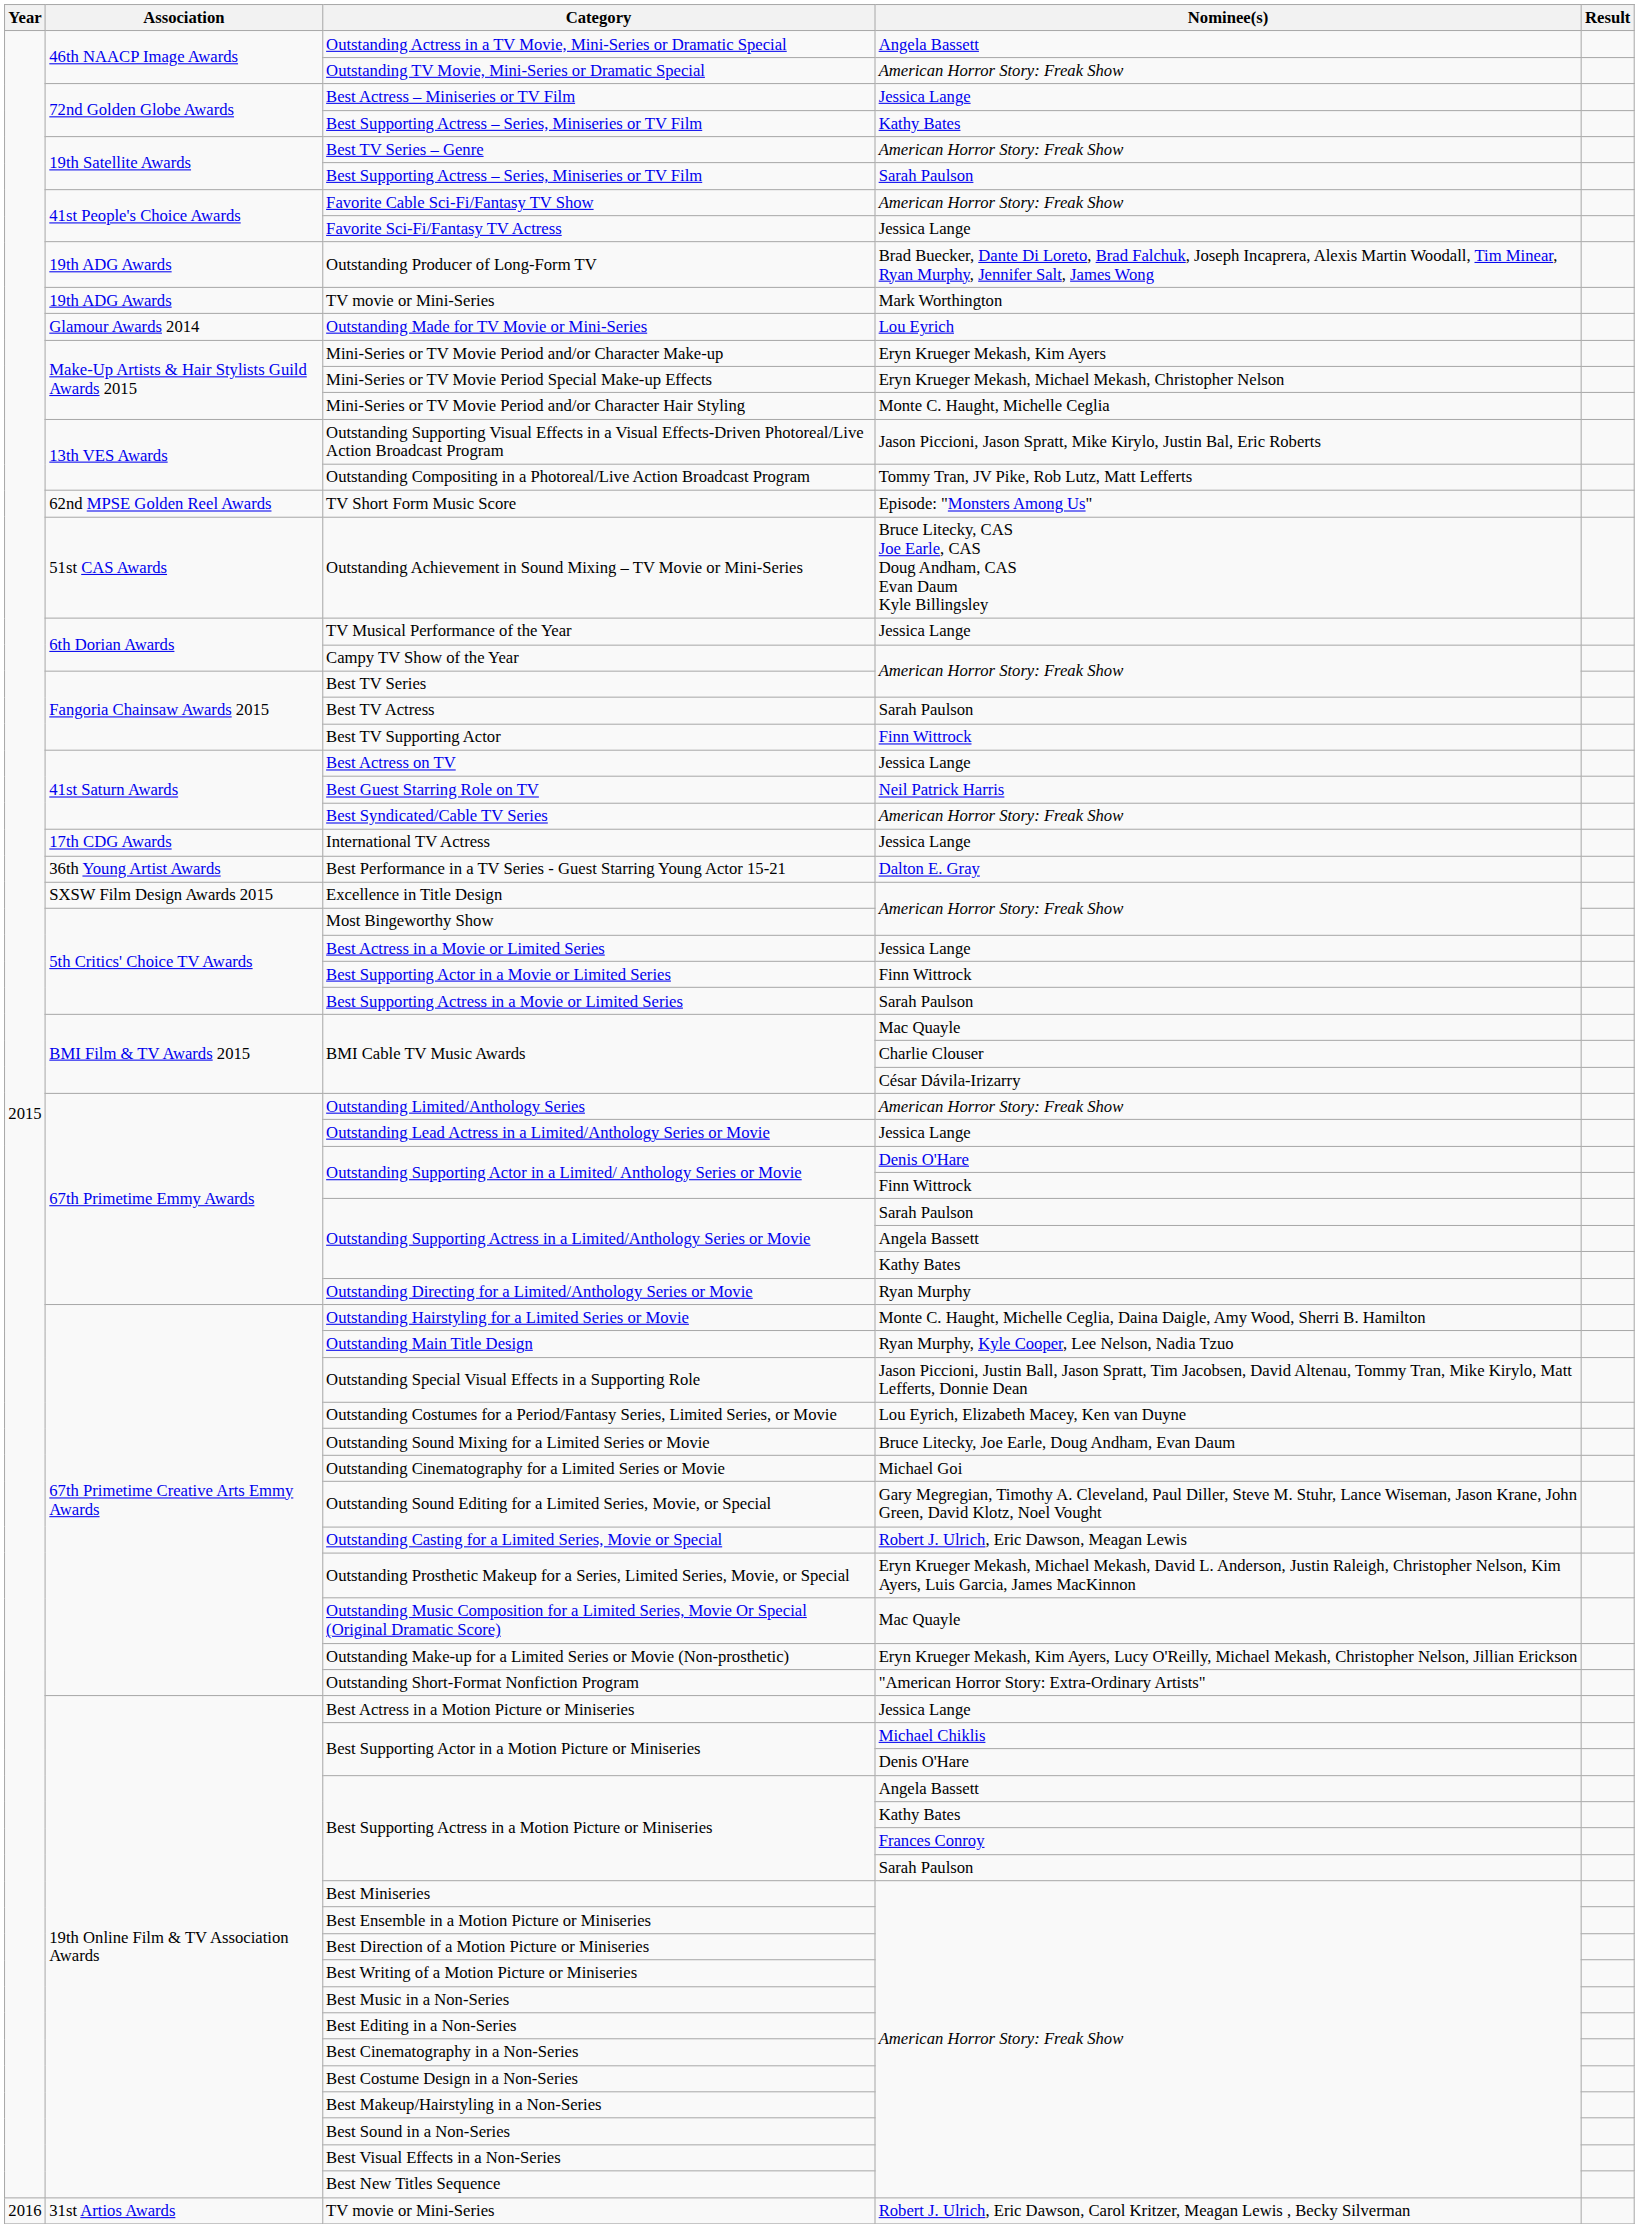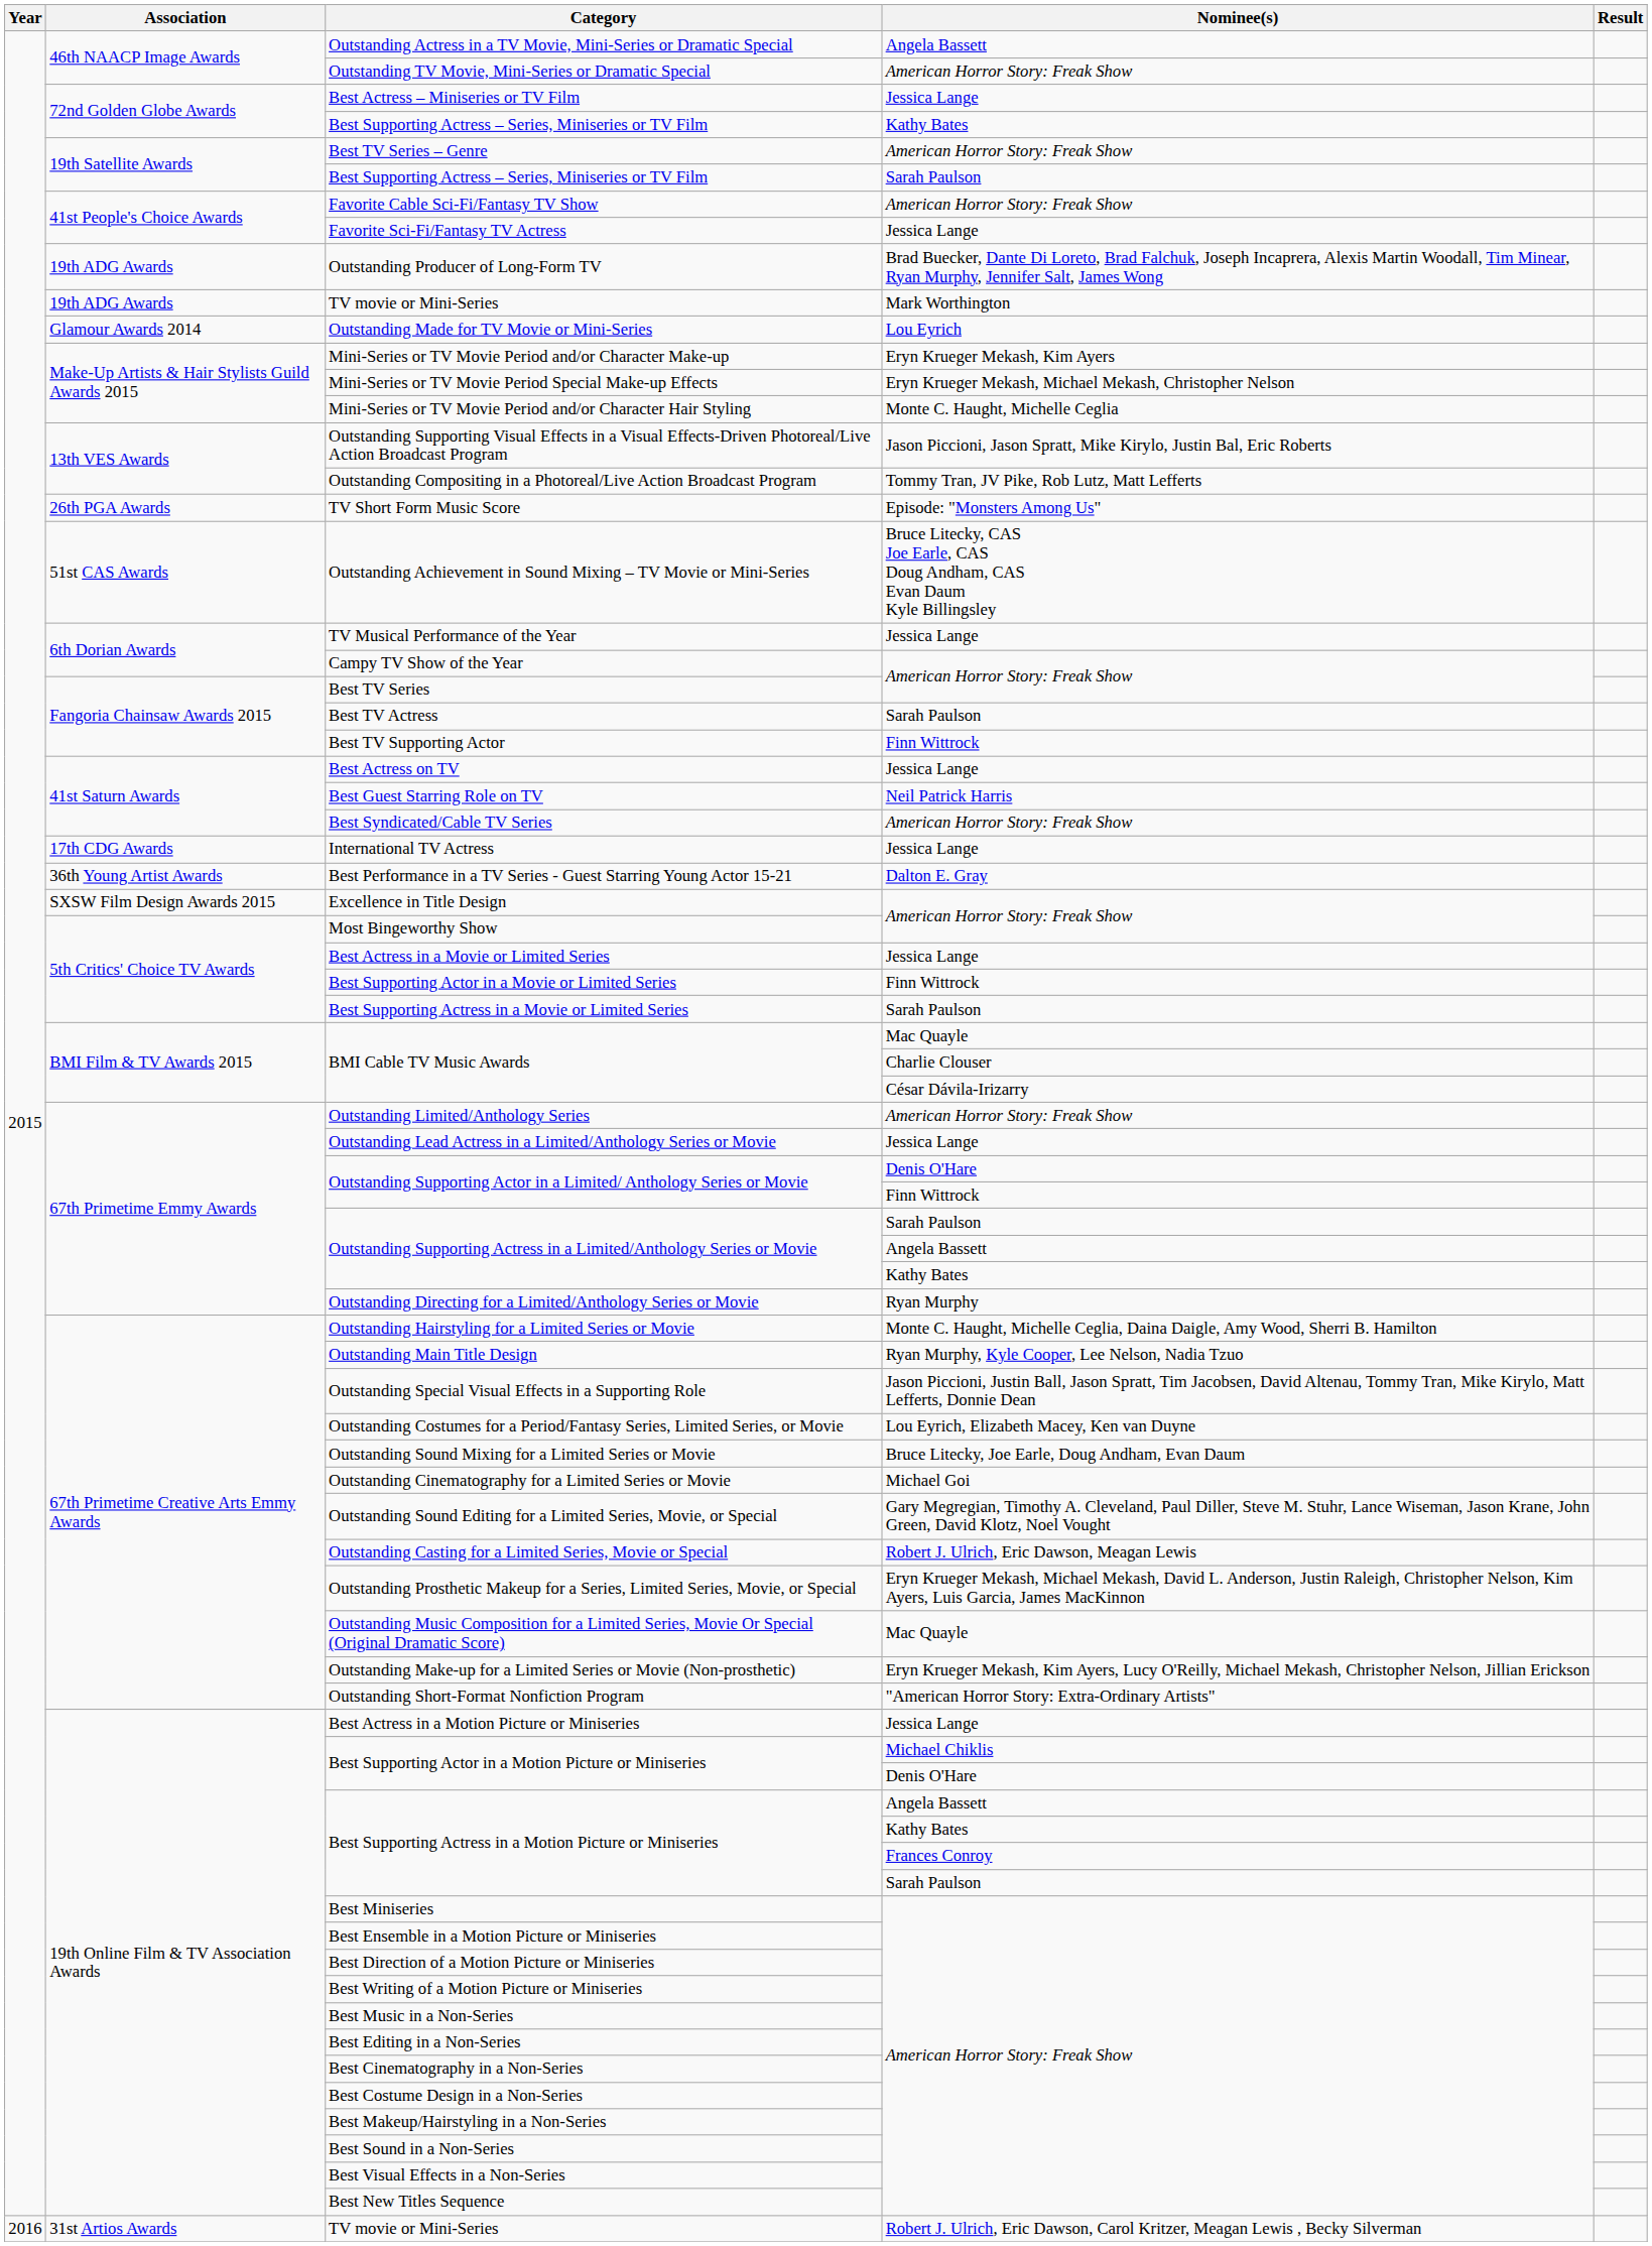TV Short Form Music Score | Association: 62nd MPSE Golden Reel Awards -> 26th PGA Awards
